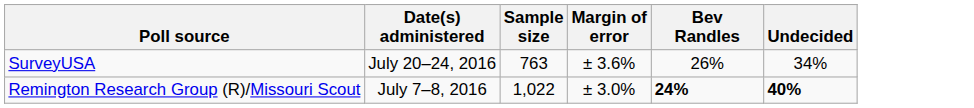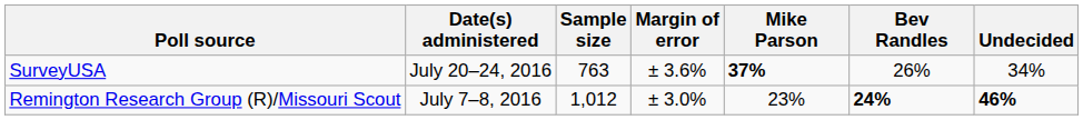+ column: Mike Parson | 37% | 23%
Remington Research Group (R)/Missouri Scout | Sample size: 1,022 -> 1,012
Remington Research Group (R)/Missouri Scout | Undecided: 40% -> 46%
